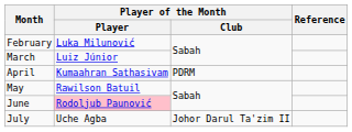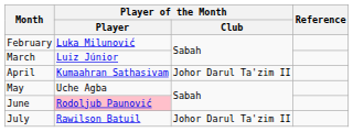April | Player of the Month / Club: PDRM -> Johor Darul Ta'zim II
May | Player of the Month / Player: Rawilson Batuil -> Uche Agba
July | Player of the Month / Player: Uche Agba -> Rawilson Batuil
